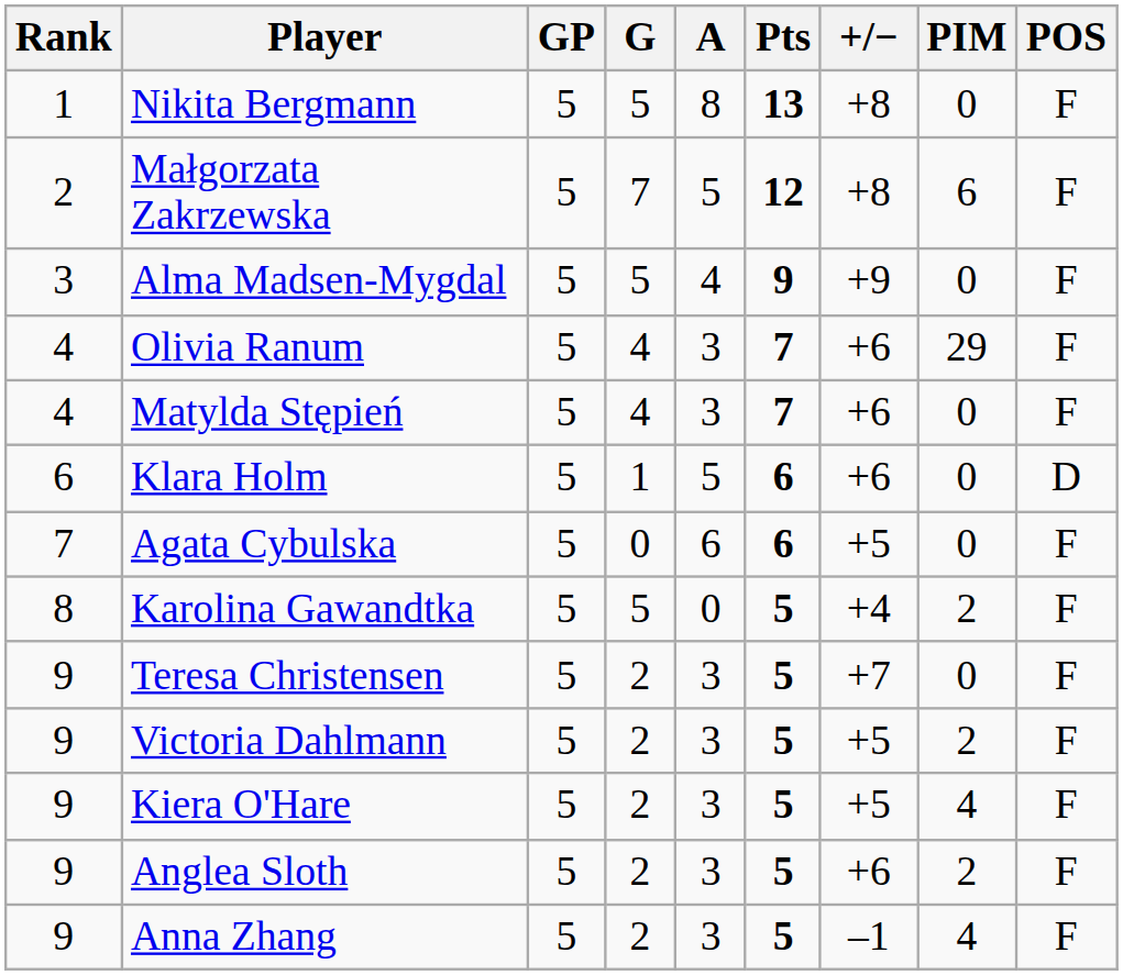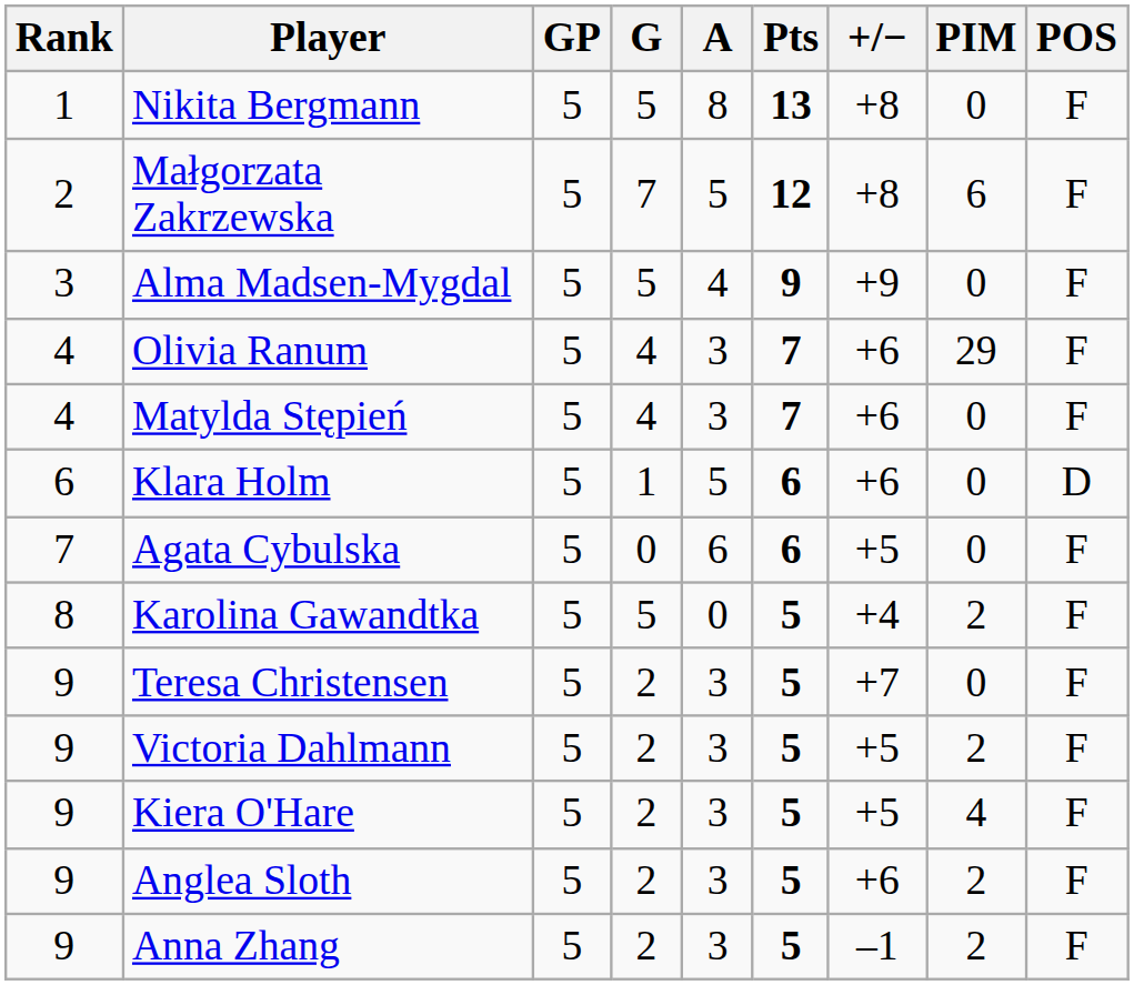Anna Zhang | PIM: 4 -> 2
